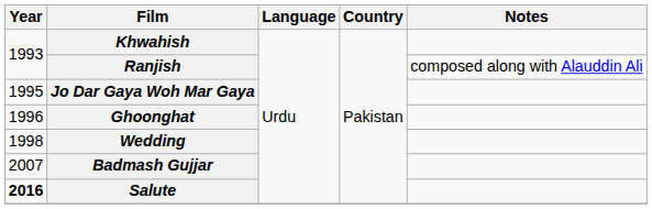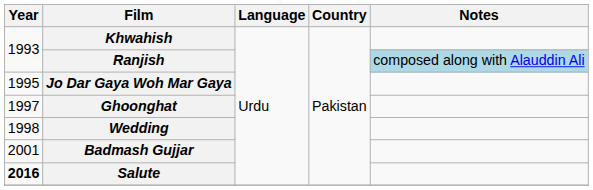Ranjish | Notes: no background -> lightblue background
Ghoonghat | Year: 1996 -> 1997
Badmash Gujjar | Year: 2007 -> 2001
